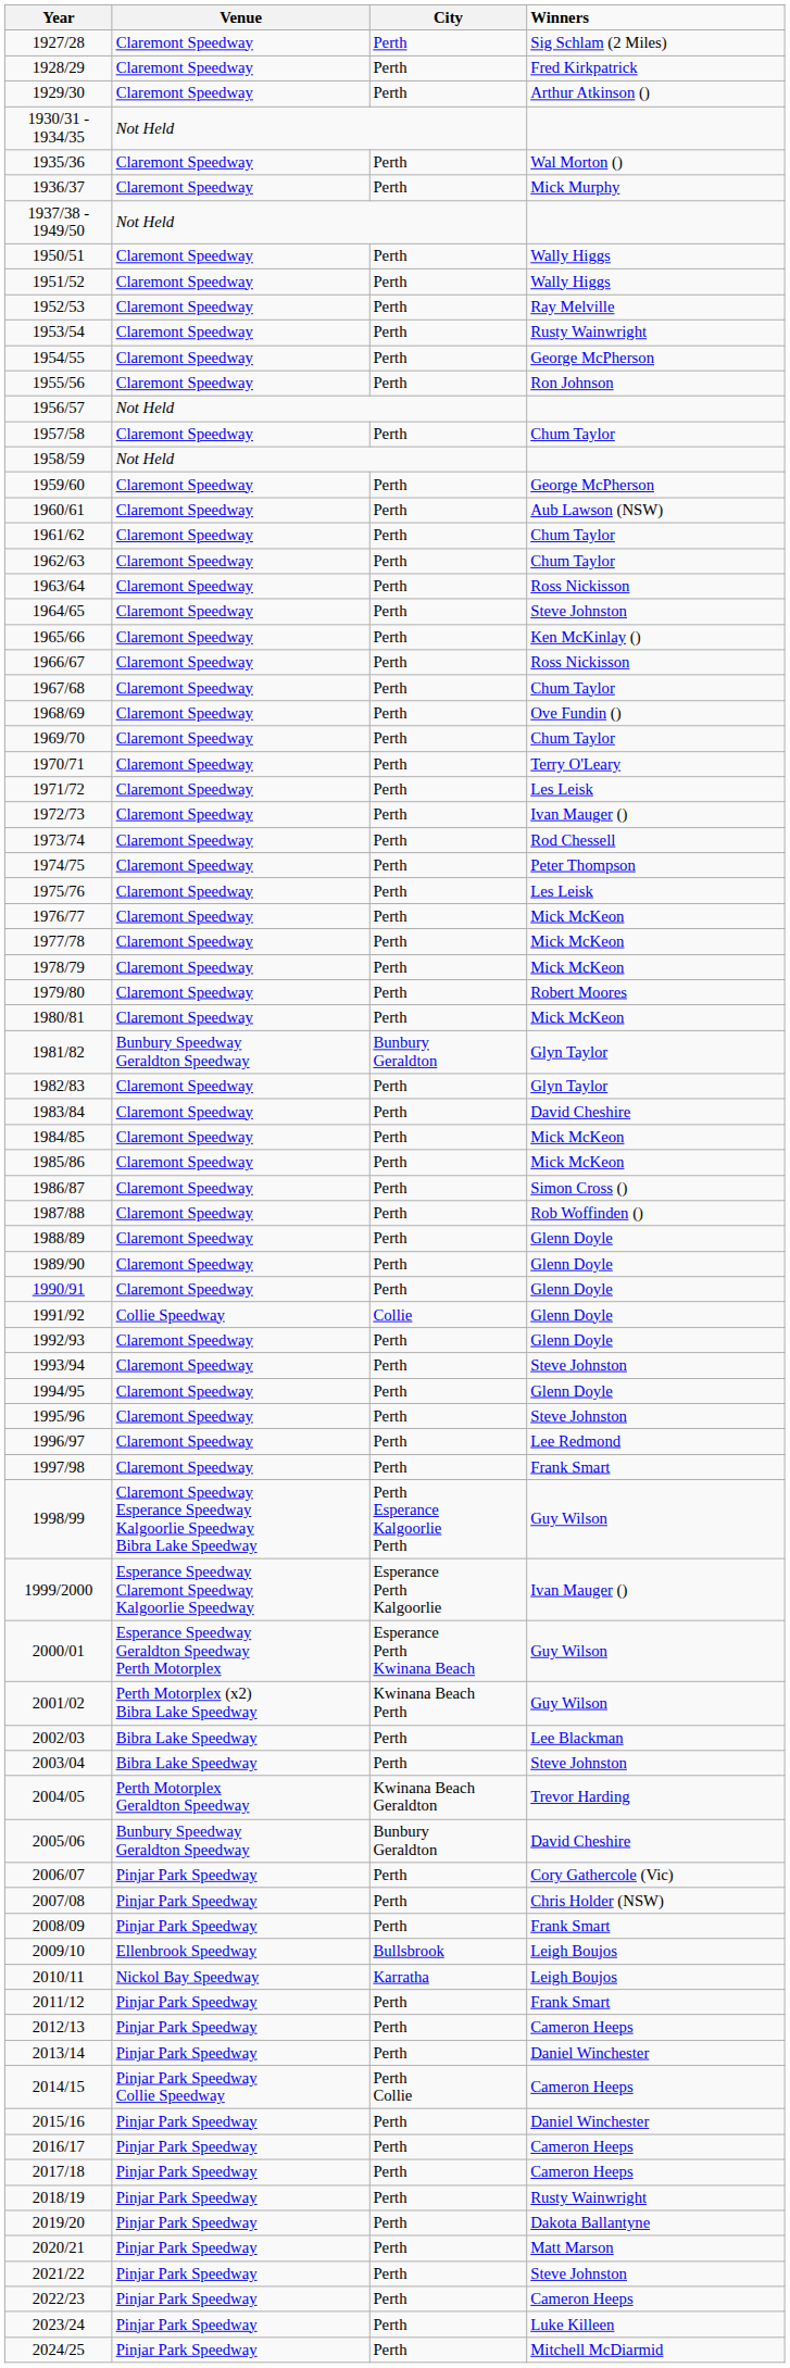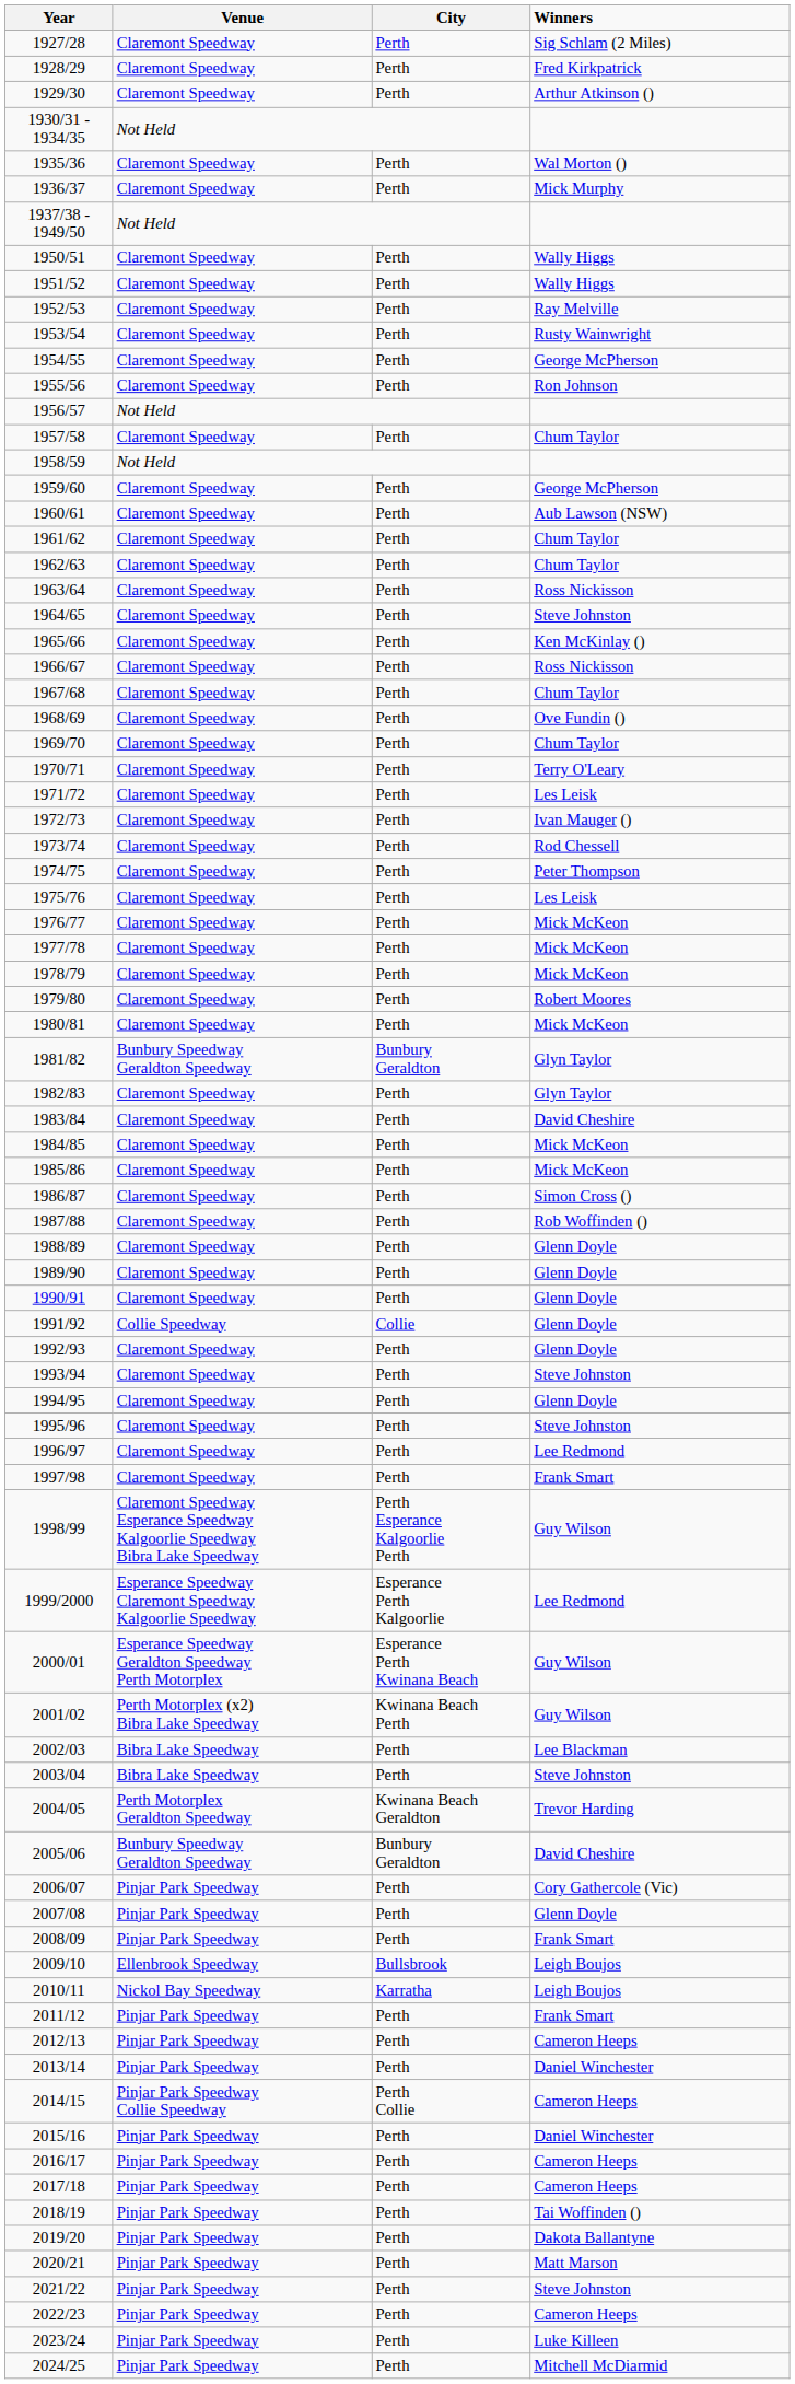1999/2000 | Winners: Ivan Mauger () -> Lee Redmond
2007/08 | Winners: Chris Holder (NSW) -> Glenn Doyle
2018/19 | Winners: Rusty Wainwright -> Tai Woffinden ()
